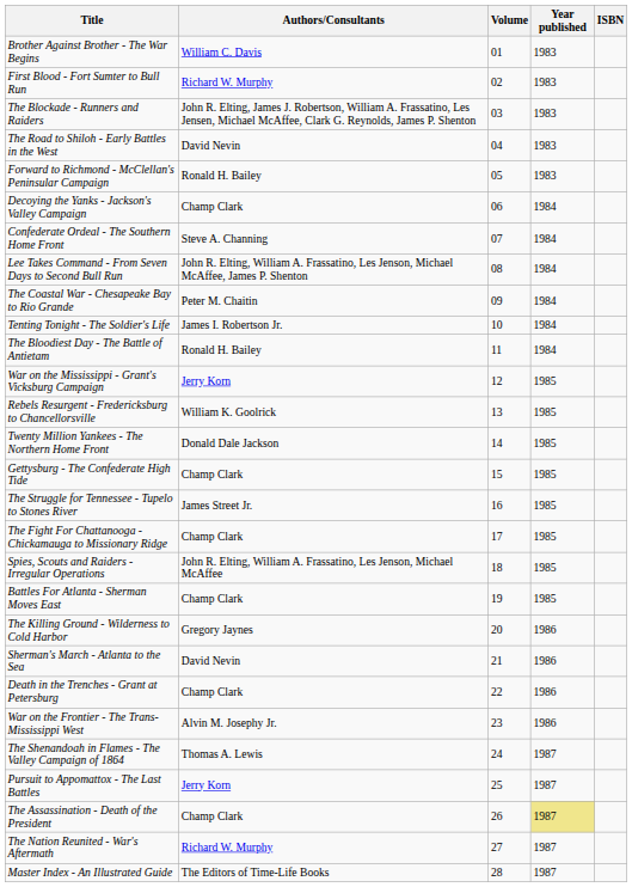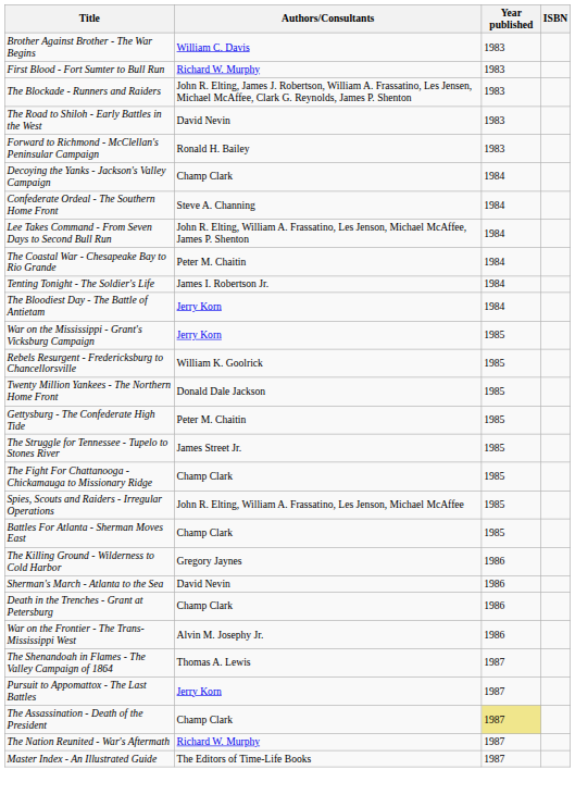- column: Volume | 01 | 02 | 03 | 04 | 05 | 06 | 07 | 08 | 09 | 10 | 11 | 12 | 13 | 14 | 15 | 16 | 17 | 18 | 19 | 20 | 21 | 22 | 23 | 24 | 25 | 26 | 27 | 28
The Bloodiest Day - The Battle of Antietam | Authors/Consultants: Ronald H. Bailey -> Jerry Korn
Gettysburg - The Confederate High Tide | Authors/Consultants: Champ Clark -> Peter M. Chaitin
